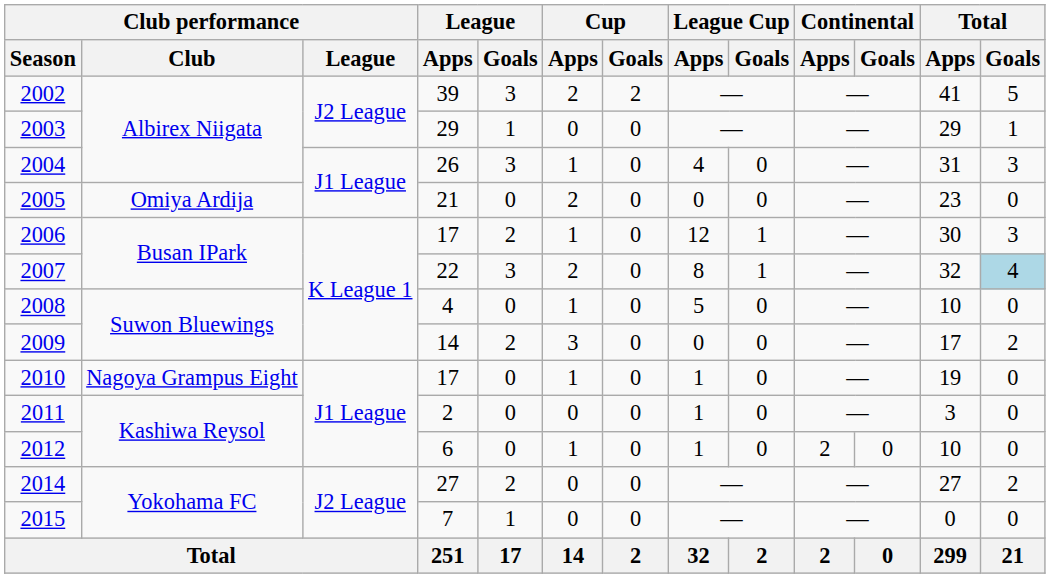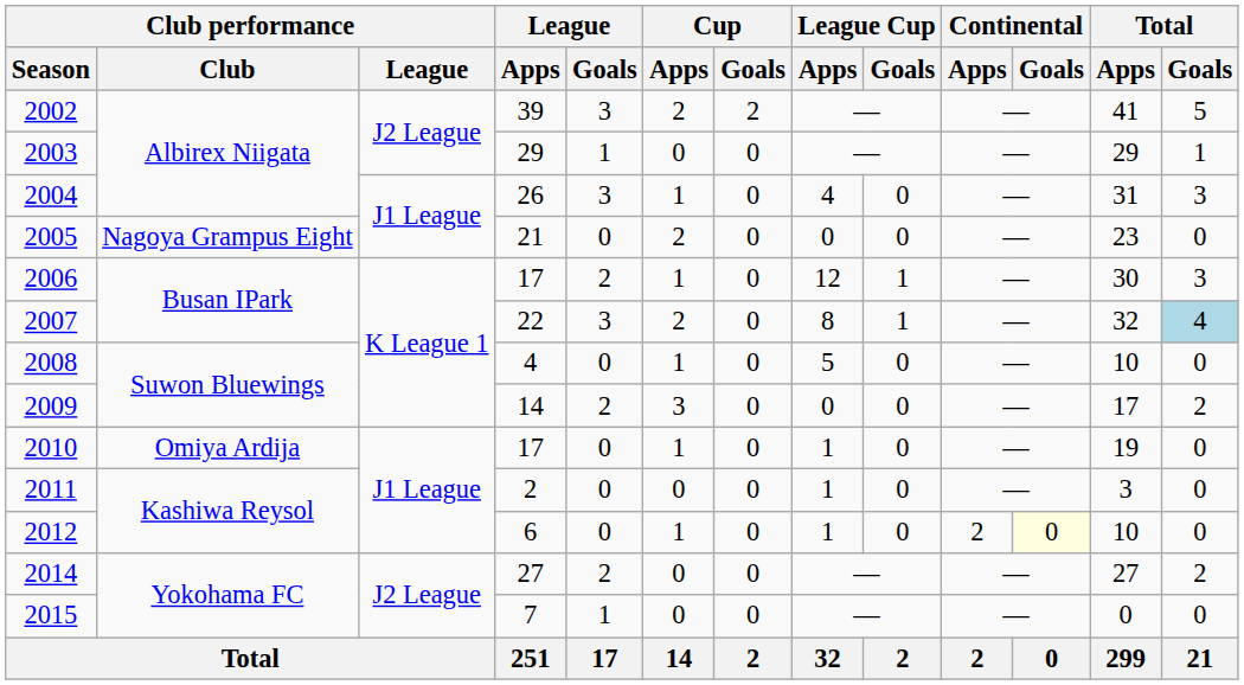2005 | Club performance / Club: Omiya Ardija -> Nagoya Grampus Eight
2010 | Club performance / Club: Nagoya Grampus Eight -> Omiya Ardija
2012 | Continental / Goals: no background -> lightyellow background
